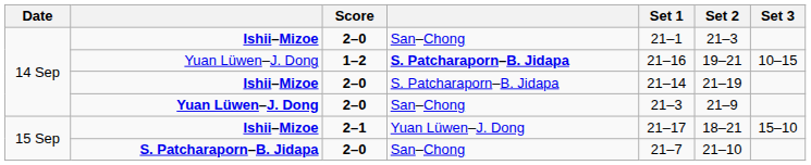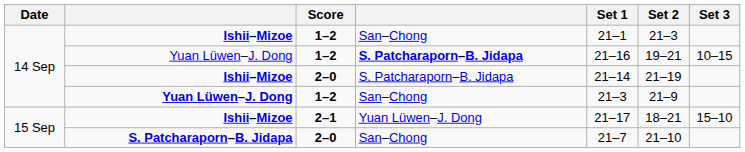Ishii–Mizoe / San–Chong | Score: 2–0 -> 1–2
Yuan Lüwen–J. Dong / San–Chong | Score: 2–0 -> 1–2
